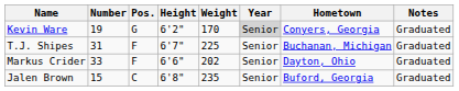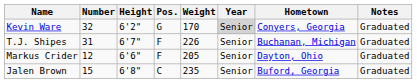columns swapped: Pos. <-> Height
Kevin Ware | Number: 19 -> 32
T.J. Shipes | Weight: 225 -> 226
Markus Crider | Number: 33 -> 12
Markus Crider | Weight: 202 -> 205
